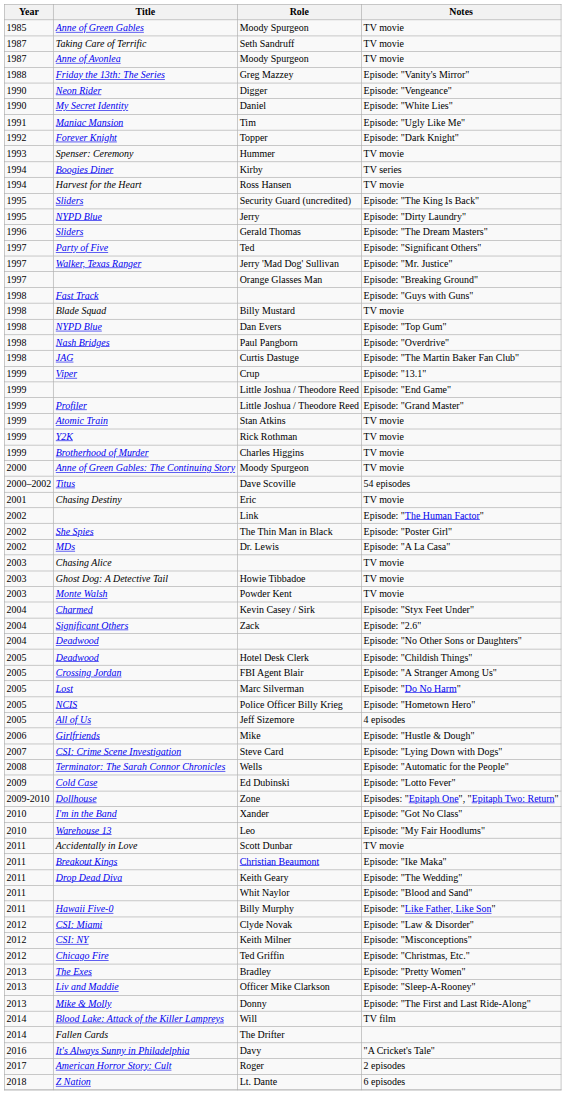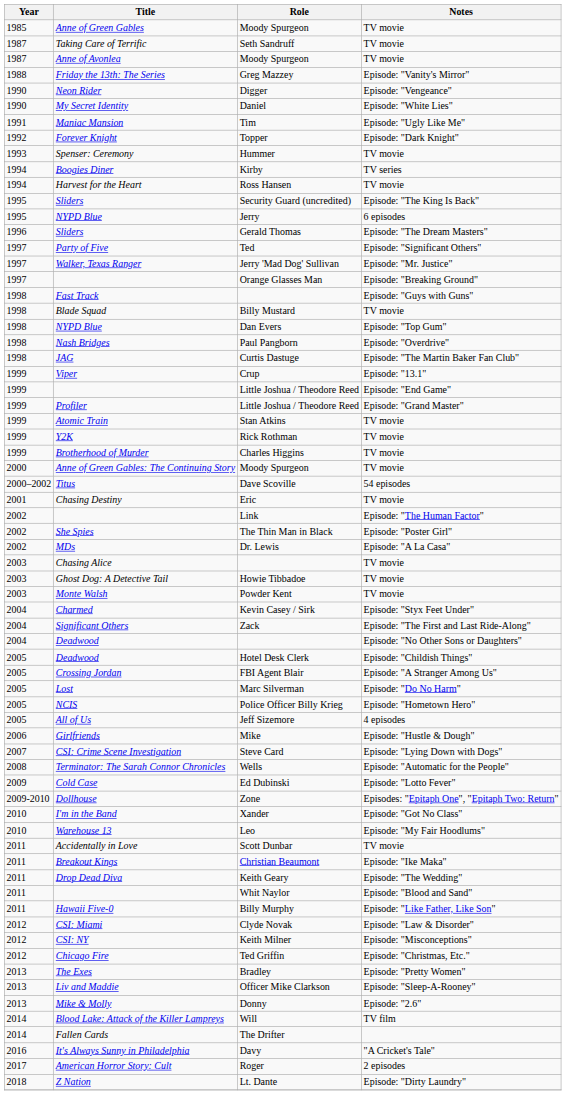Jerry | Notes: Episode: "Dirty Laundry" -> 6 episodes
Zack | Notes: Episode: "2.6" -> Episode: "The First and Last Ride-Along"
Donny | Notes: Episode: "The First and Last Ride-Along" -> Episode: "2.6"
Lt. Dante | Notes: 6 episodes -> Episode: "Dirty Laundry"
